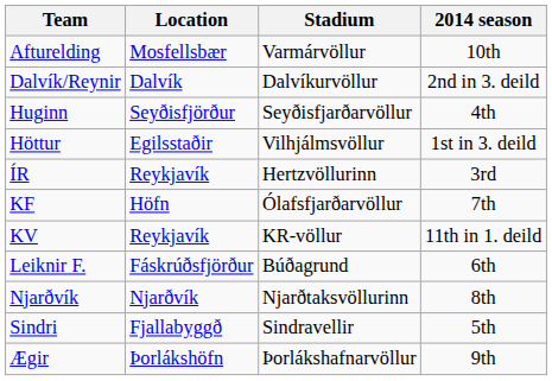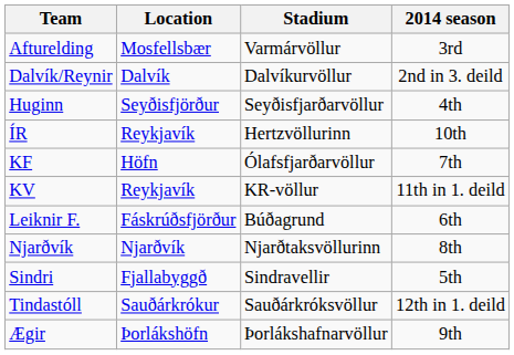Afturelding | 2014 season: 10th -> 3rd
- row: Höttur | Egilsstaðir | Vilhjálmsvöllur | 1st in 3. deild
ÍR | 2014 season: 3rd -> 10th
+ row: Tindastóll | Sauðárkrókur | Sauðárkróksvöllur | 12th in 1. deild
